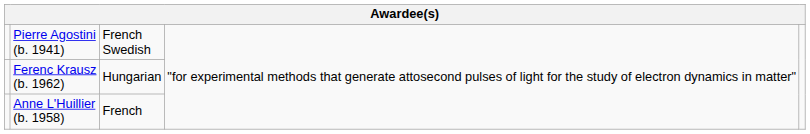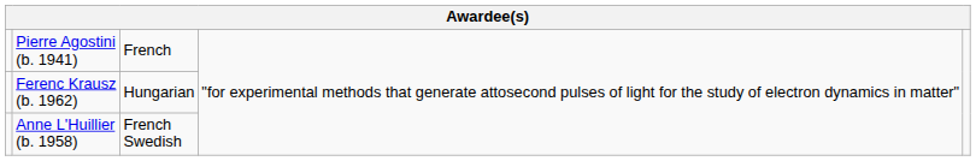Pierre Agostini (b. 1941) | column 3: French Swedish -> French
Anne L'Huillier (b. 1958) | column 3: French -> French Swedish
